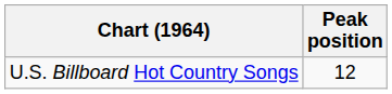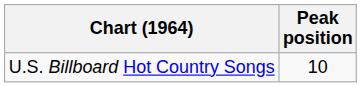U.S. Billboard Hot Country Songs | Peak position: 12 -> 10
